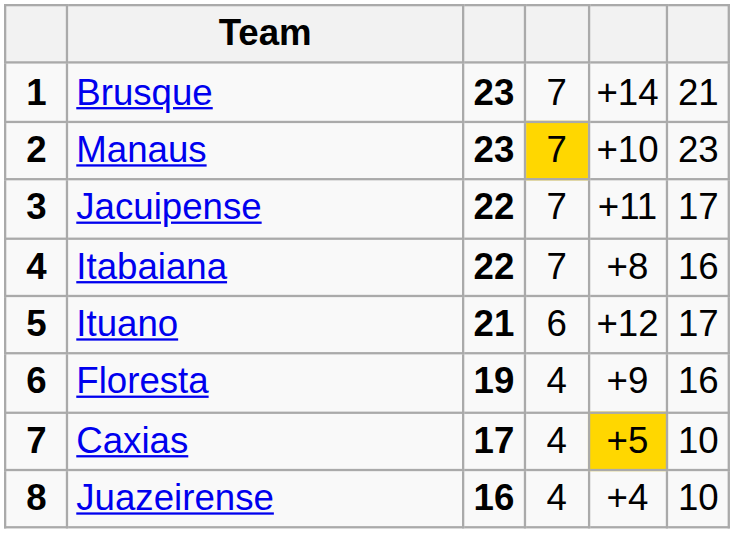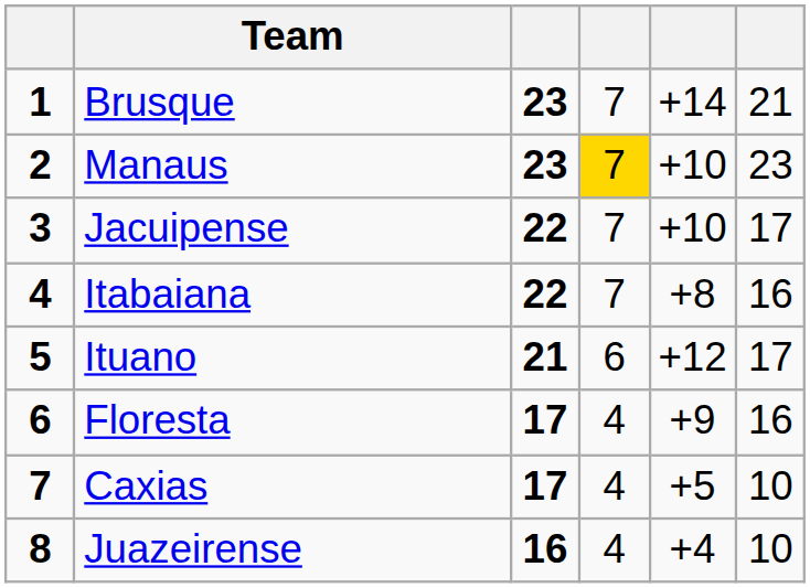Jacuipense | column 5: +11 -> +10
Floresta | column 3: 19 -> 17
Caxias | column 5: gold background -> no background
